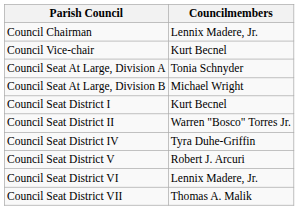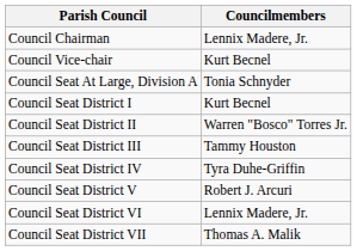- row: Council Seat At Large, Division B | Michael Wright
+ row: Council Seat District III | Tammy Houston
